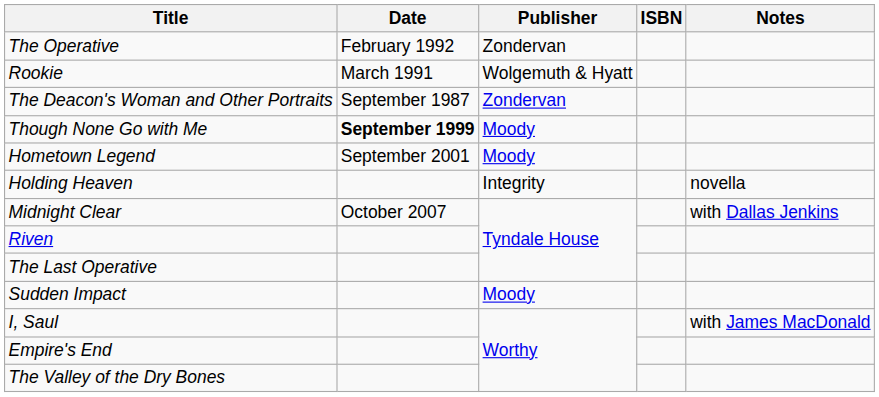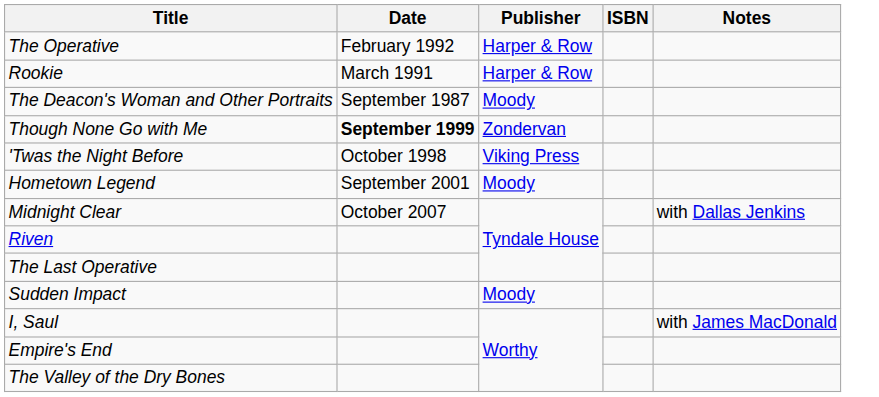The Operative | Publisher: Zondervan -> Harper & Row
Rookie | Publisher: Wolgemuth & Hyatt -> Harper & Row
The Deacon's Woman and Other Portraits | Publisher: Zondervan -> Moody
Though None Go with Me | Publisher: Moody -> Zondervan
+ row: 'Twas the Night Before | October 1998 | Viking Press
- row: Holding Heaven | Integrity | novella
